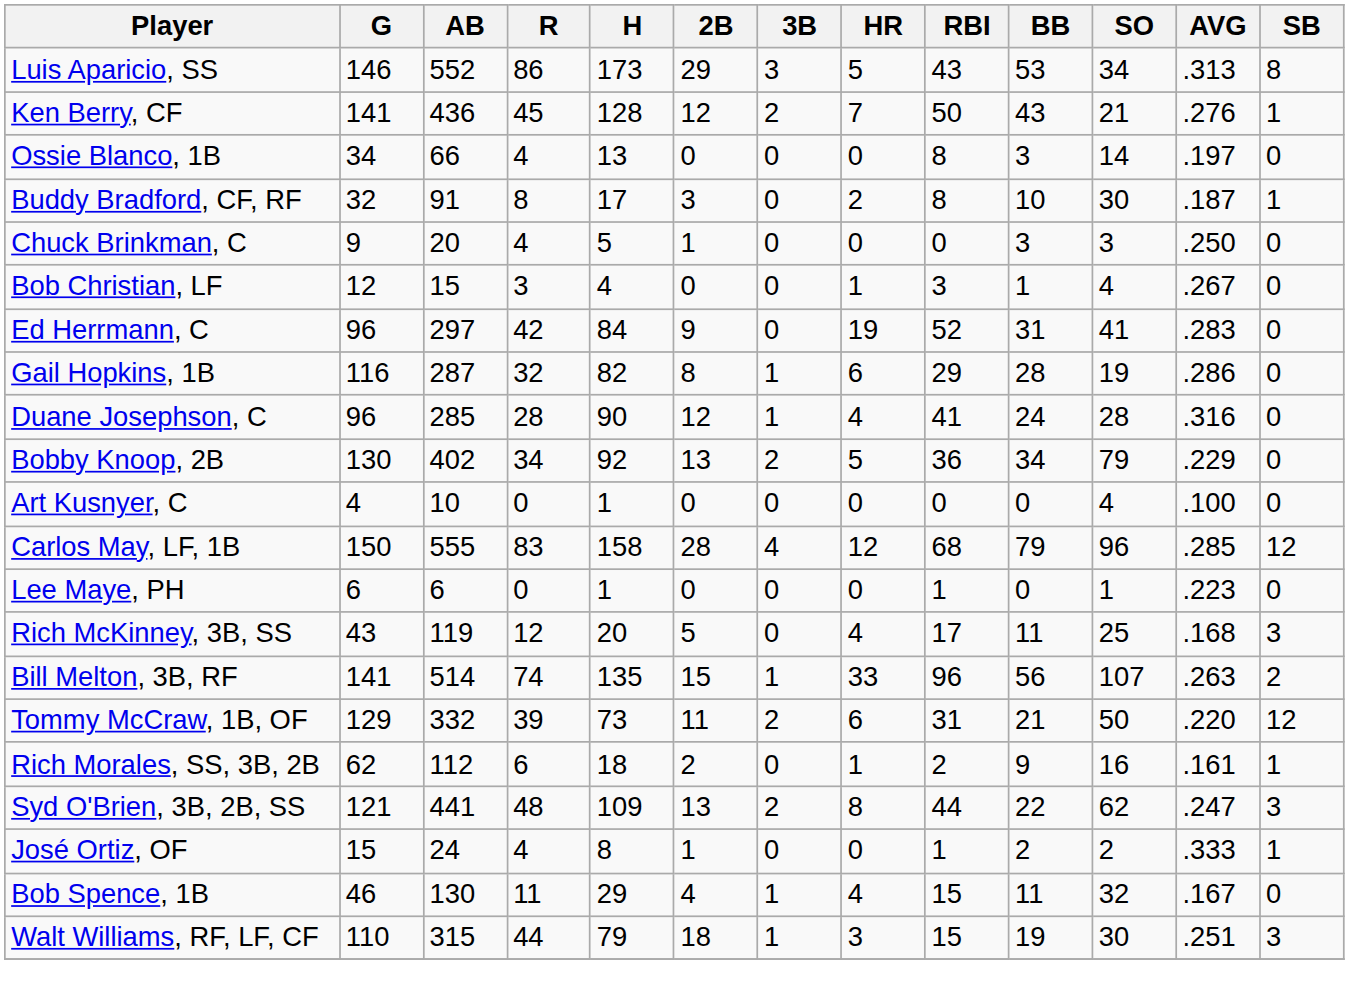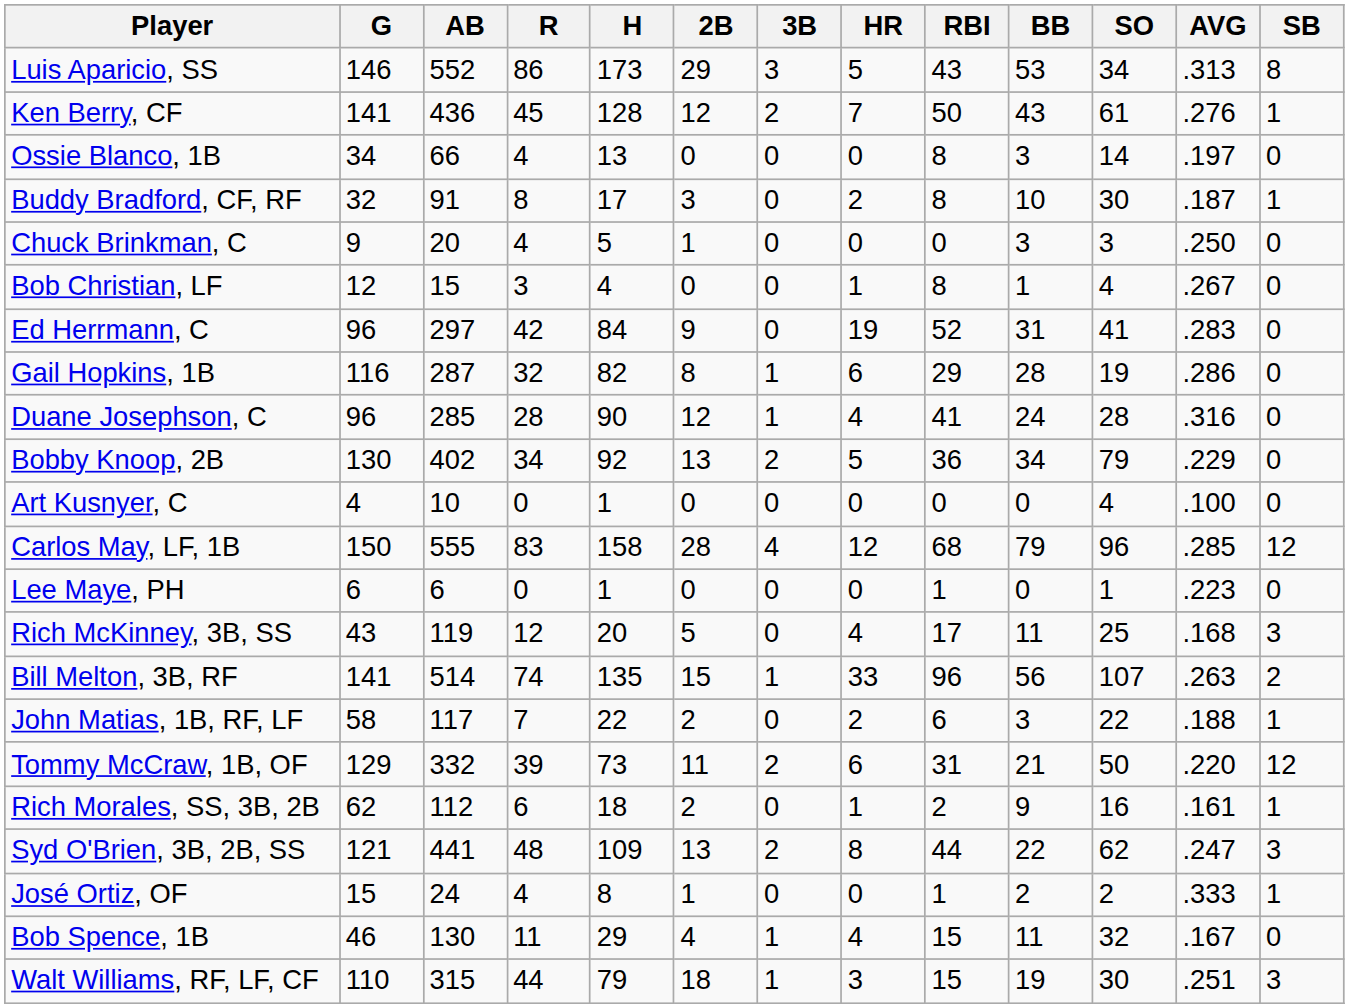Ken Berry, CF | SO: 21 -> 61
Bob Christian, LF | RBI: 3 -> 8
+ row: John Matias, 1B, RF, LF | 58 | 117 | 7 | 22 | 2 | 0 | 2 | 6 | 3 | 22 | .188 | 1
